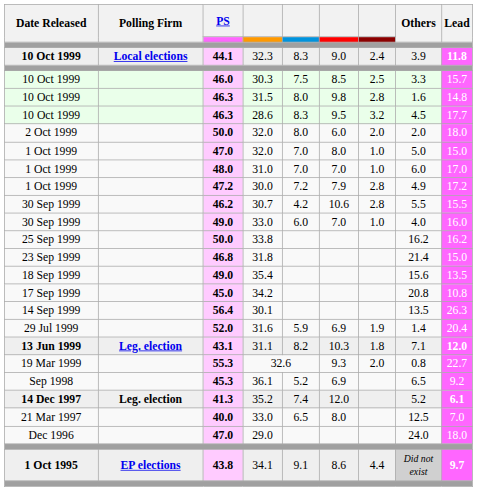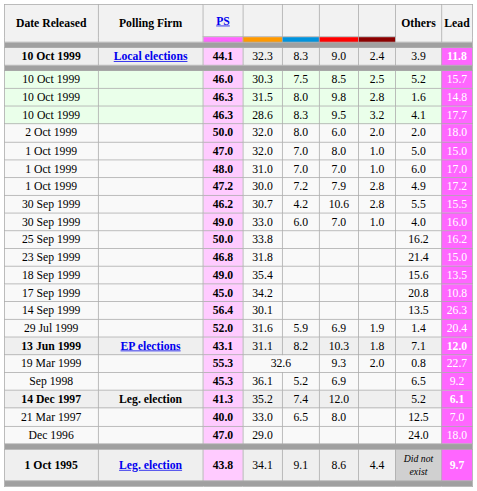30.3 | Others: 3.3 -> 5.2
28.6 | Others: 4.5 -> 4.1
31.1 | Polling Firm: Leg. election -> EP elections
34.1 | Polling Firm: EP elections -> Leg. election
